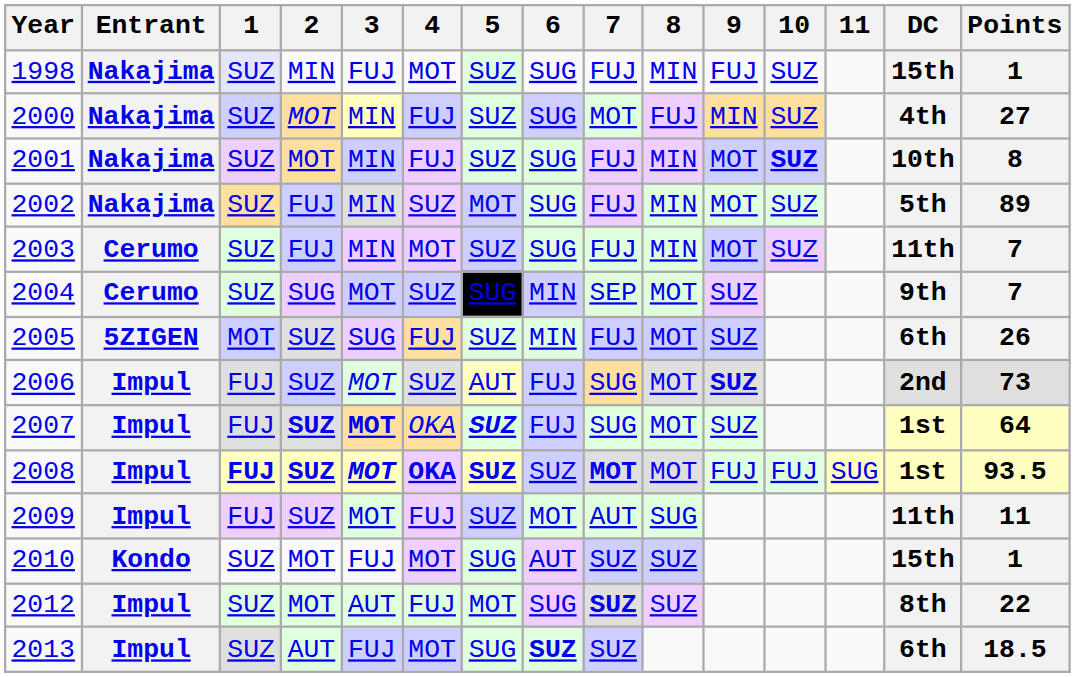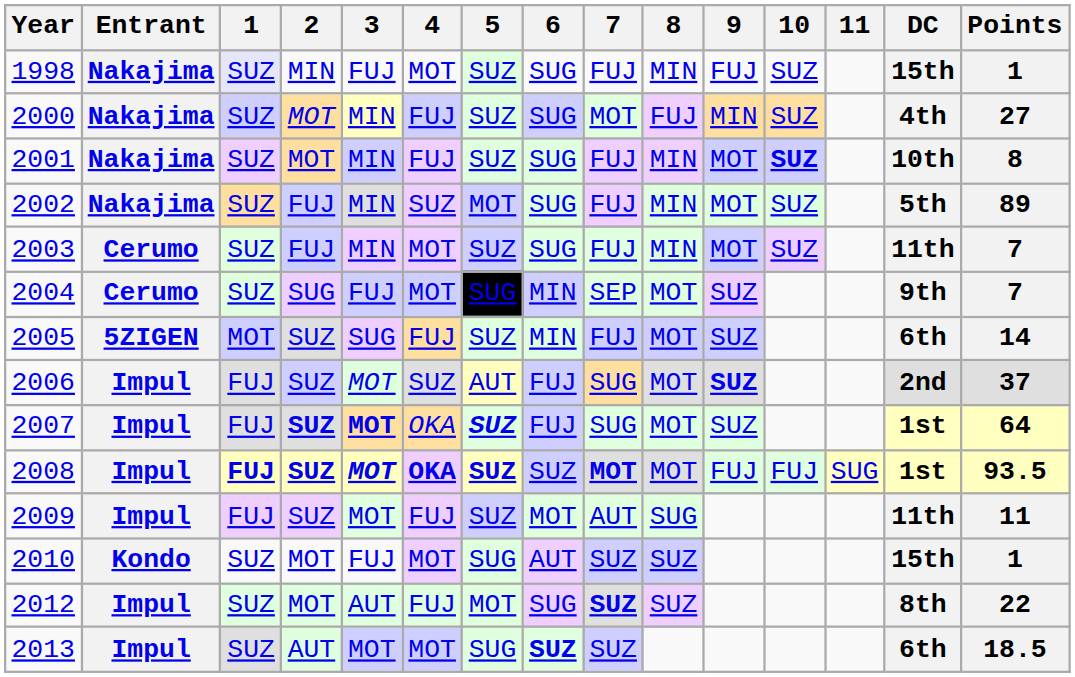2004 | 3: MOT -> FUJ
2004 | 4: SUZ -> MOT
2005 | Points: 26 -> 14
2006 | Points: 73 -> 37
2013 | 3: FUJ -> MOT
